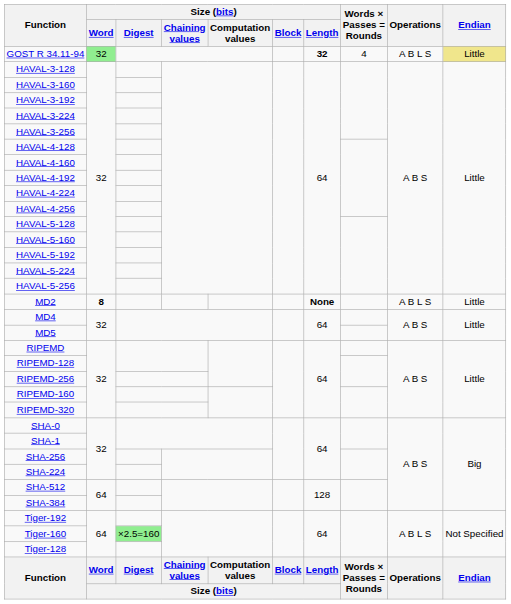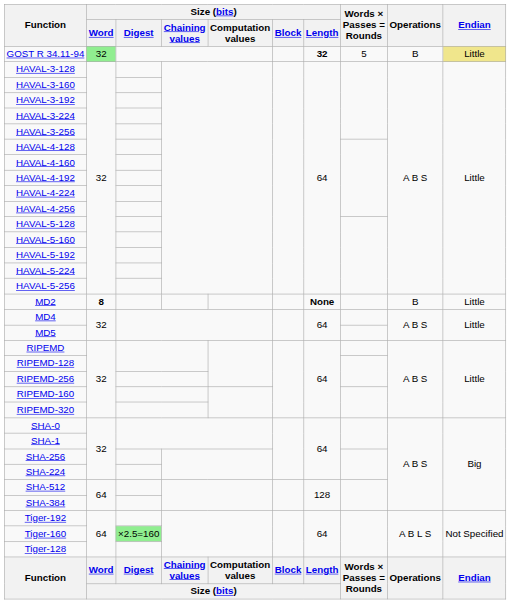GOST R 34.11-94 | Words × Passes = Rounds: 4 -> 5
GOST R 34.11-94 | Operations: A B L S -> B
MD2 | Operations: A B L S -> B
